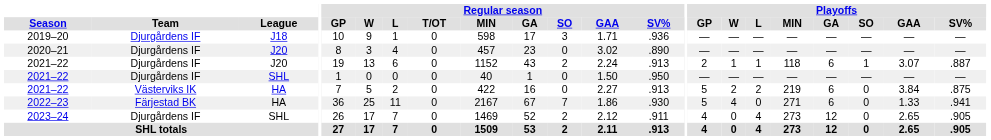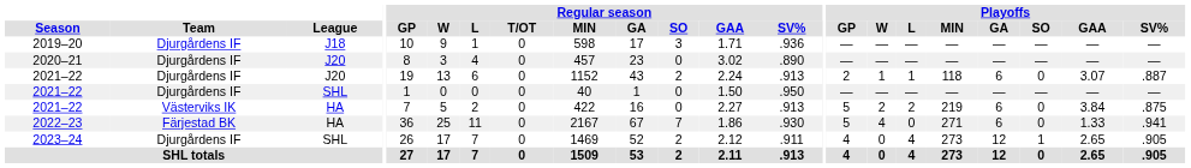2021–22 / J20 | Playoffs / SO: 1 -> 0
2023–24 | Playoffs / SO: 0 -> 1
